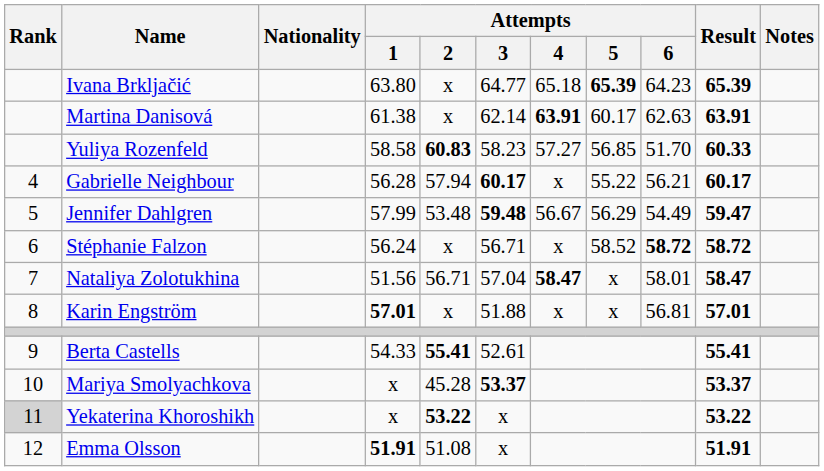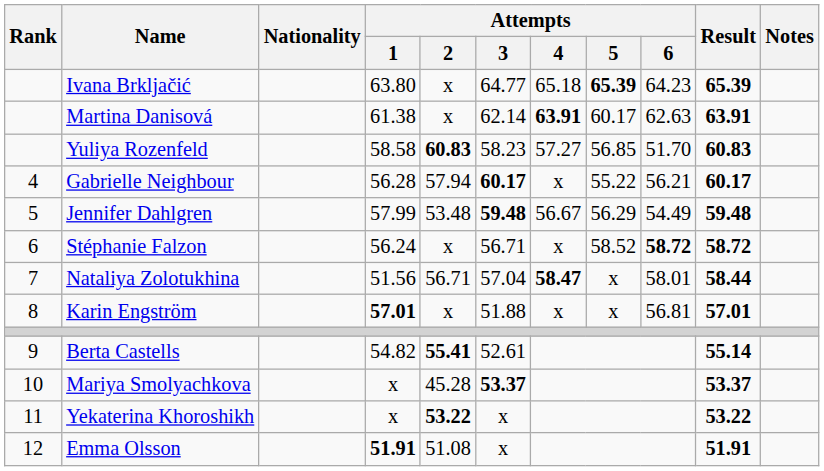Yuliya Rozenfeld | Result: 60.33 -> 60.83
Jennifer Dahlgren | Result: 59.47 -> 59.48
Nataliya Zolotukhina | Result: 58.47 -> 58.44
Berta Castells | Attempts / 1: 54.33 -> 54.82
Berta Castells | Result: 55.41 -> 55.14
Yekaterina Khoroshikh | Rank: lightgrey background -> no background
